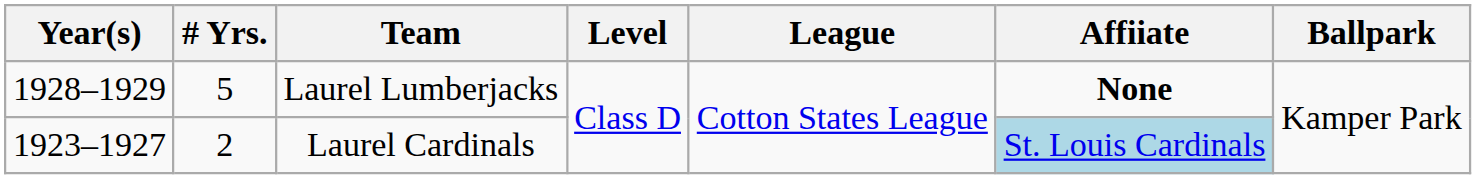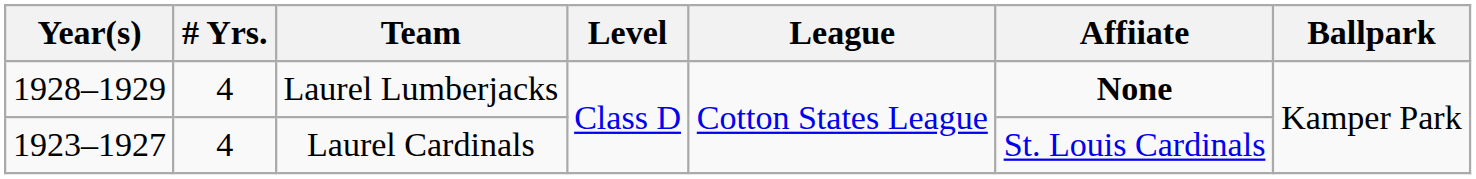Laurel Lumberjacks | # Yrs.: 5 -> 4
Laurel Cardinals | # Yrs.: 2 -> 4
Laurel Cardinals | Affiiate: lightblue background -> no background
